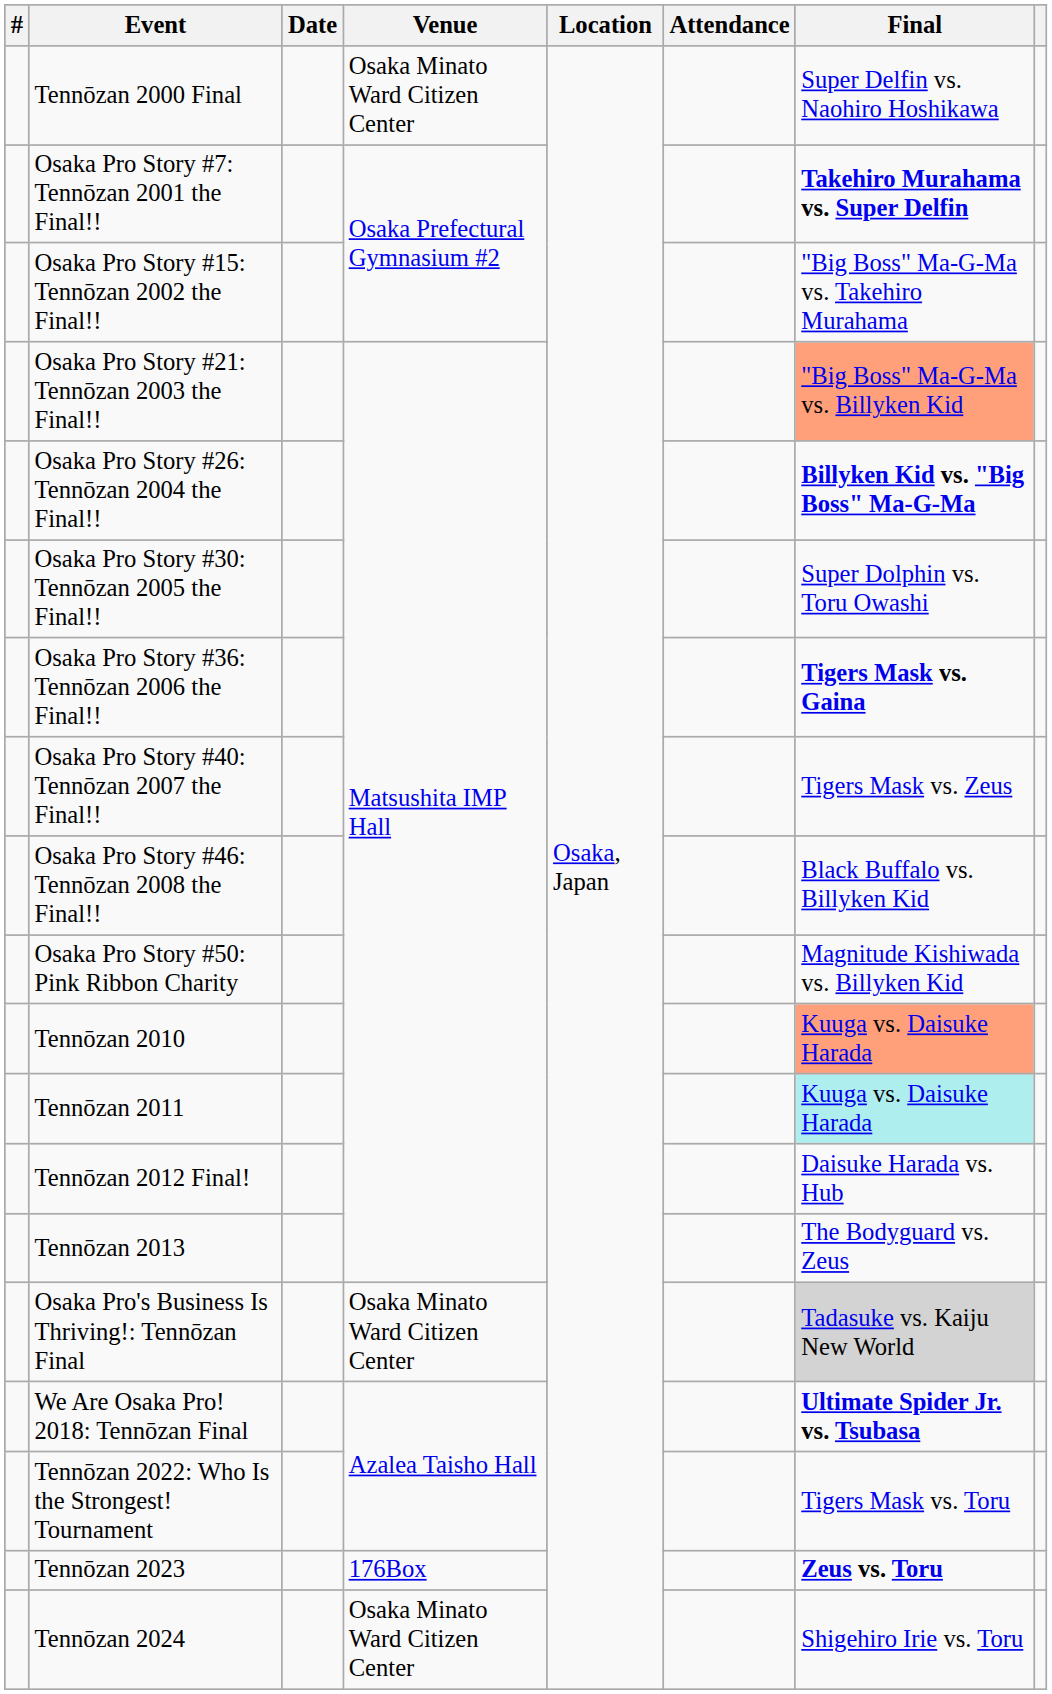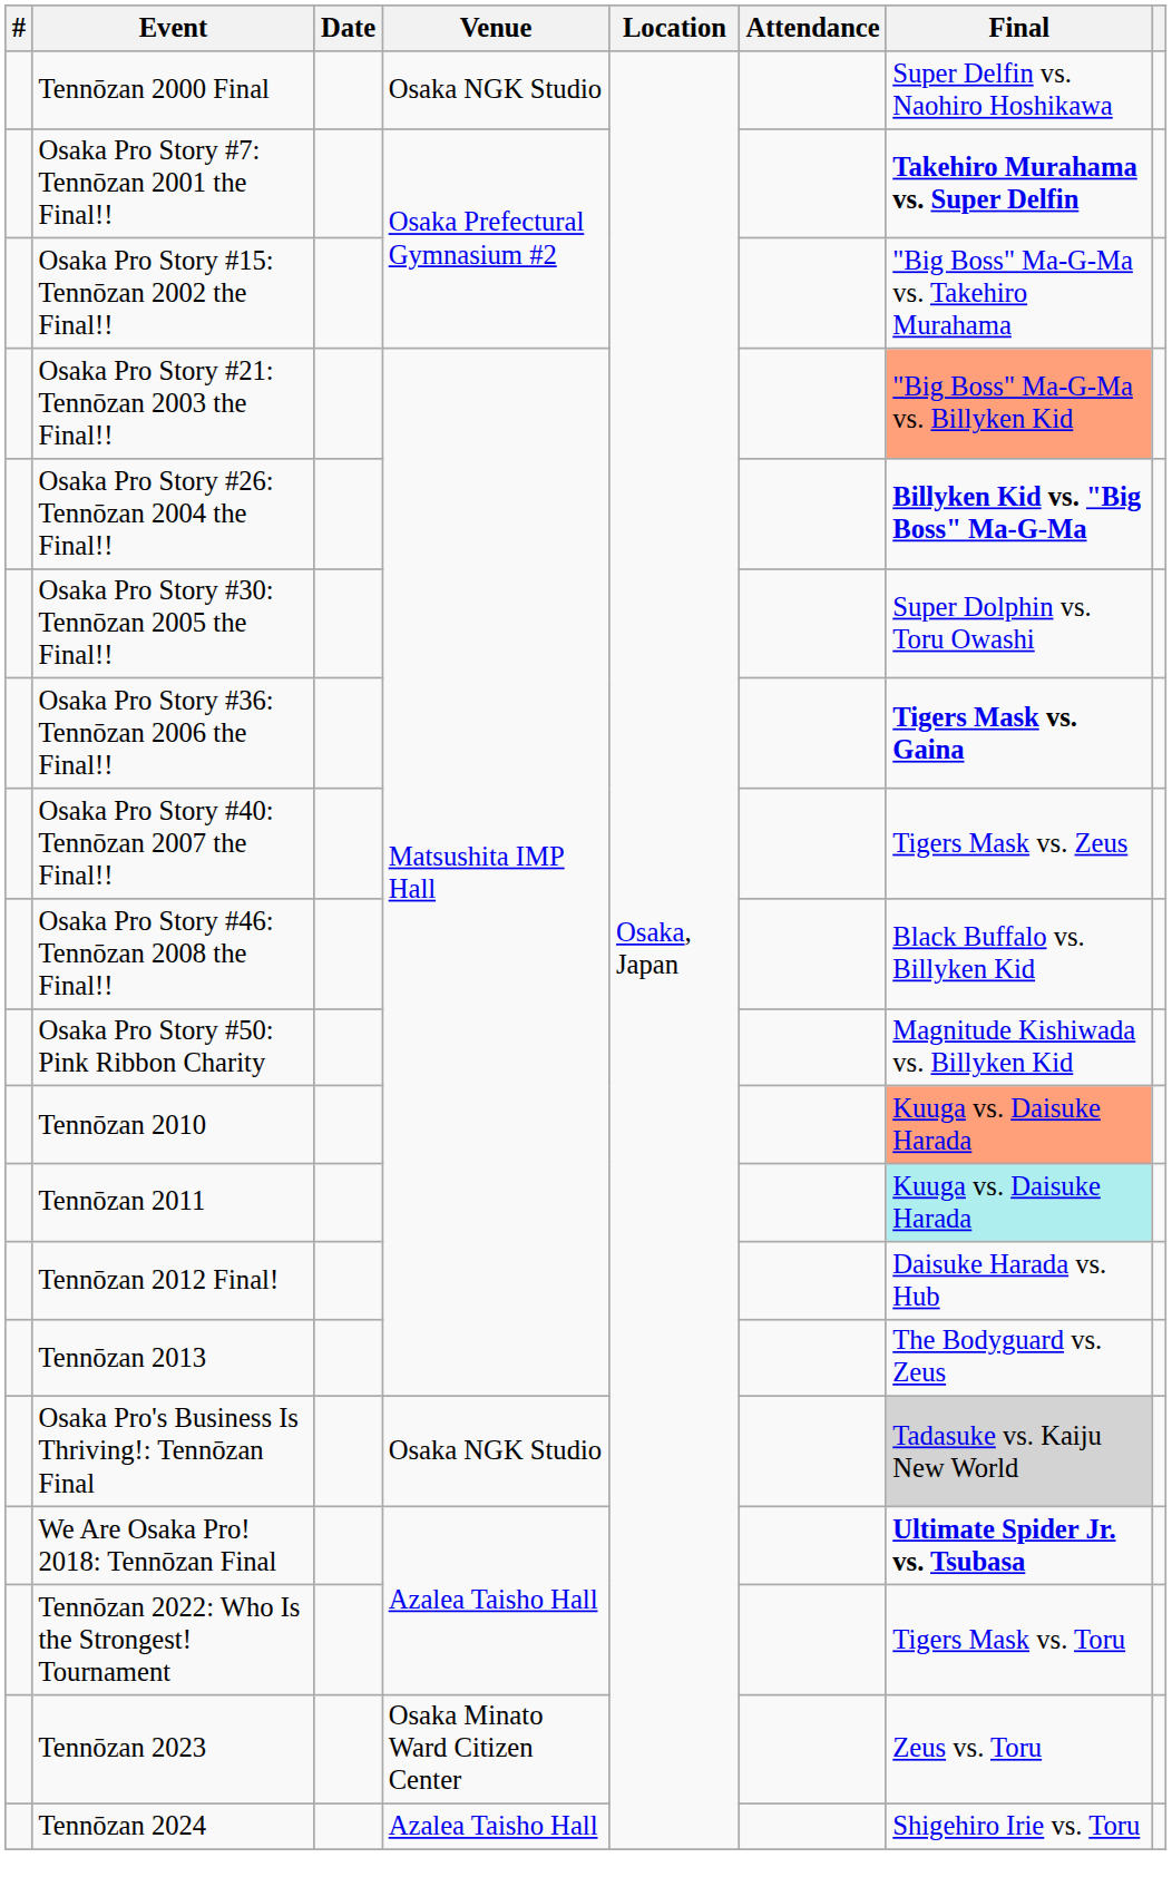Tennōzan 2000 Final | Venue: Osaka Minato Ward Citizen Center -> Osaka NGK Studio
Osaka Pro's Business Is Thriving!: Tennōzan Final | Venue: Osaka Minato Ward Citizen Center -> Osaka NGK Studio
Tennōzan 2023 | Venue: 176Box -> Osaka Minato Ward Citizen Center
Tennōzan 2023 | Final: bold -> normal
Tennōzan 2024 | Venue: Osaka Minato Ward Citizen Center -> Azalea Taisho Hall
